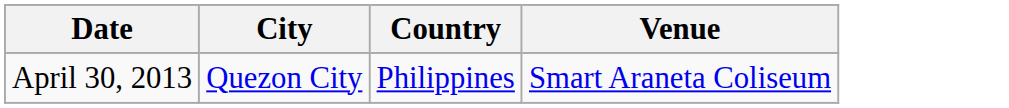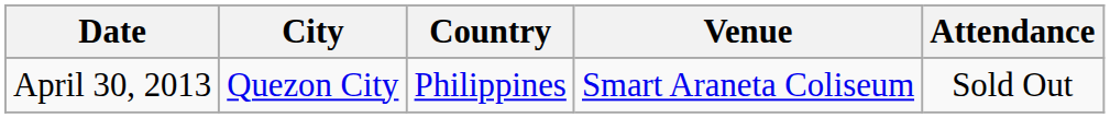+ column: Attendance | Sold Out
